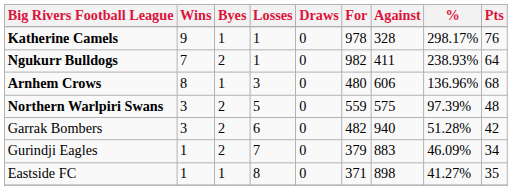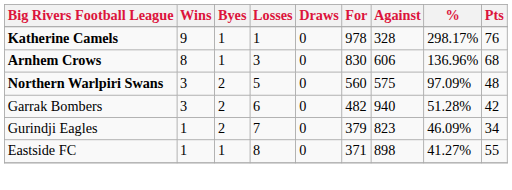- row: Ngukurr Bulldogs | 7 | 2 | 1 | 0 | 982 | 411 | 238.93% | 64
Arnhem Crows | For: 480 -> 830
Northern Warlpiri Swans | For: 559 -> 560
Northern Warlpiri Swans | %: 97.39% -> 97.09%
Gurindji Eagles | Against: 883 -> 823
Eastside FC | Pts: 35 -> 55
